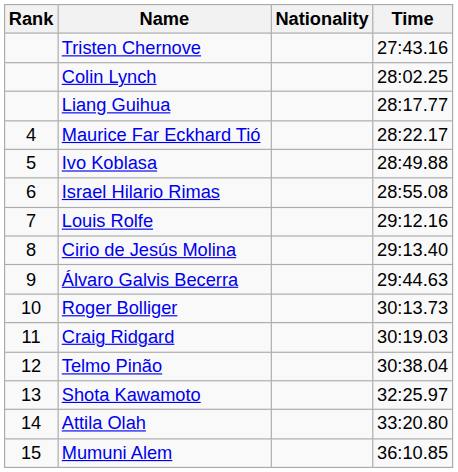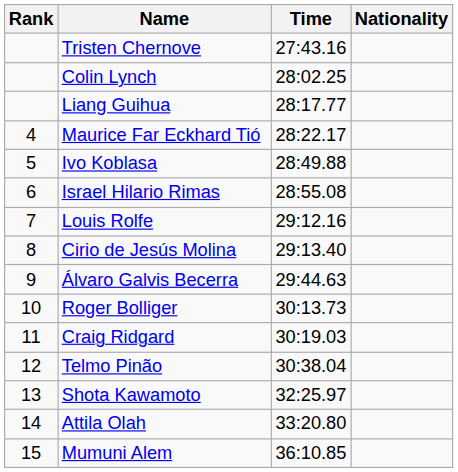columns swapped: Nationality <-> Time
